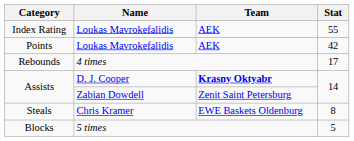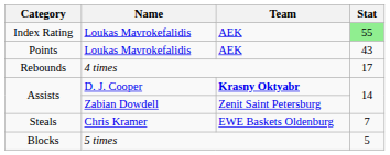Index Rating | Stat: no background -> lightgreen background
Points | Stat: 42 -> 43
Steals | Stat: 8 -> 7
